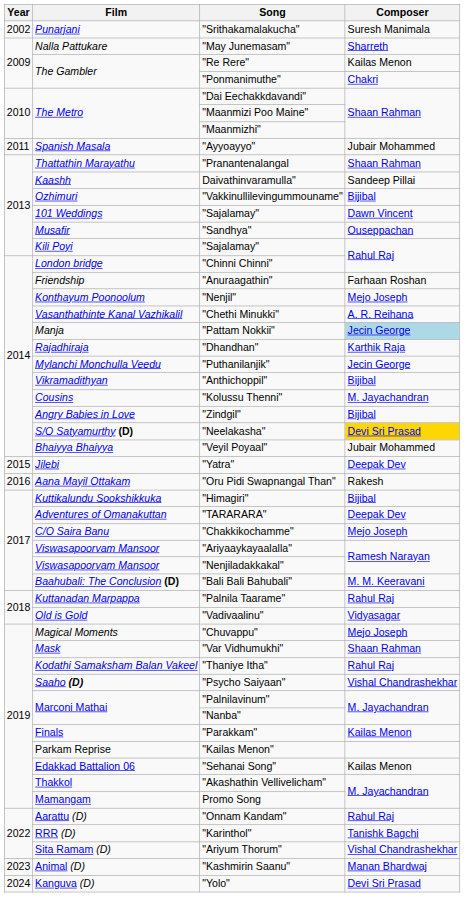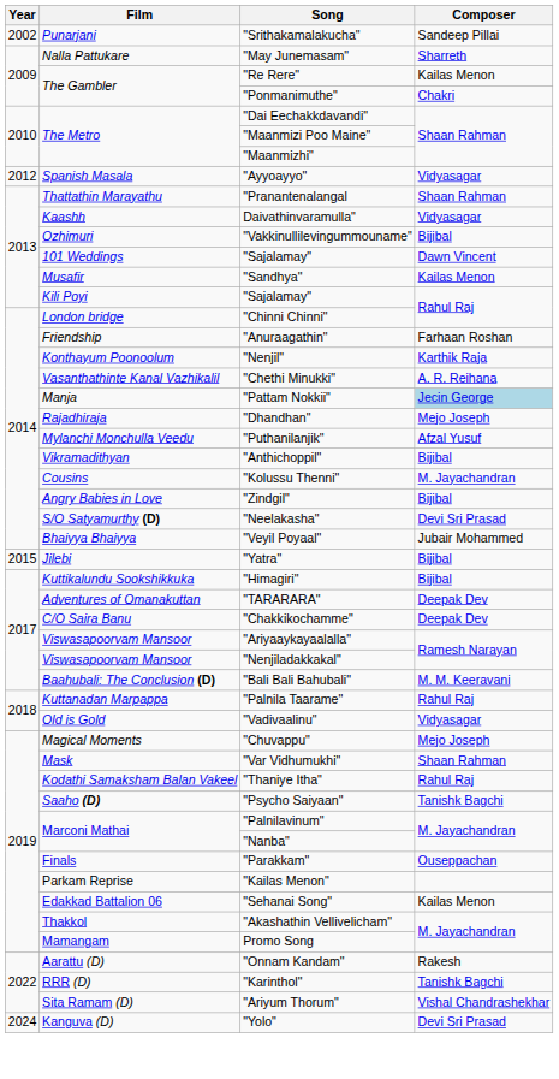"Srithakamalakucha" | Composer: Suresh Manimala -> Sandeep Pillai
"Ayyoayyo" | Year: 2011 -> 2012
"Ayyoayyo" | Composer: Jubair Mohammed -> Vidyasagar
Daivathinvaramulla" | Composer: Sandeep Pillai -> Vidyasagar
"Sandhya" | Composer: Ouseppachan -> Kailas Menon
"Nenjil" | Composer: Mejo Joseph -> Karthik Raja
"Dhandhan" | Composer: Karthik Raja -> Mejo Joseph
"Puthanilanjik" | Composer: Jecin George -> Afzal Yusuf
"Neelakasha" | Composer: gold background -> no background
"Yatra" | Composer: Deepak Dev -> Bijibal
- row: 2016 | Aana Mayil Ottakam | "Oru Pidi Swapnangal Than" | Rakesh
"Chakkikochamme" | Composer: Mejo Joseph -> Deepak Dev
"Psycho Saiyaan" | Composer: Vishal Chandrashekhar -> Tanishk Bagchi
"Parakkam" | Composer: Kailas Menon -> Ouseppachan
"Onnam Kandam" | Composer: Rahul Raj -> Rakesh
- row: 2023 | Animal (D) | "Kashmirin Saanu" | Manan Bhardwaj
